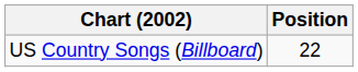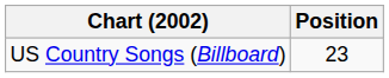US Country Songs (Billboard) | Position: 22 -> 23
